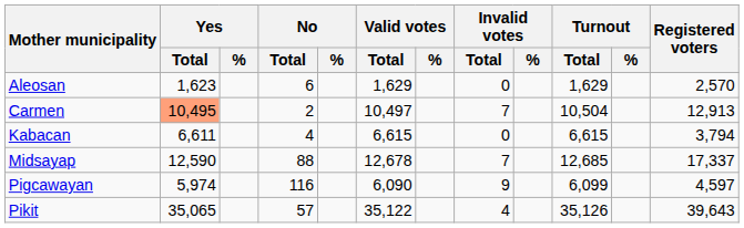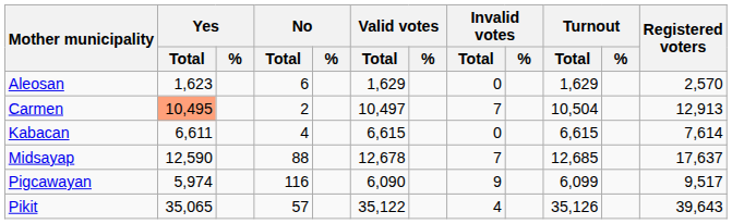Kabacan | Registered voters: 3,794 -> 7,614
Midsayap | Registered voters: 17,337 -> 17,637
Pigcawayan | Registered voters: 4,597 -> 9,517
